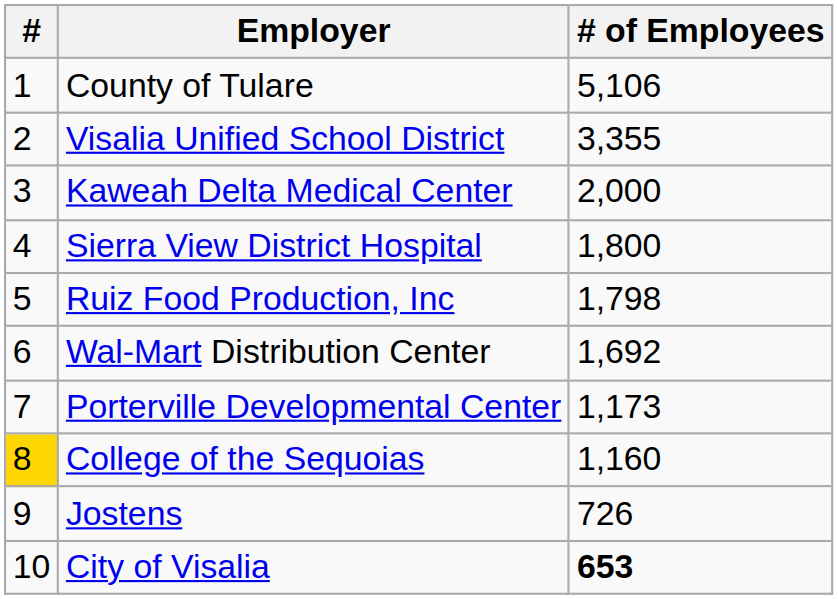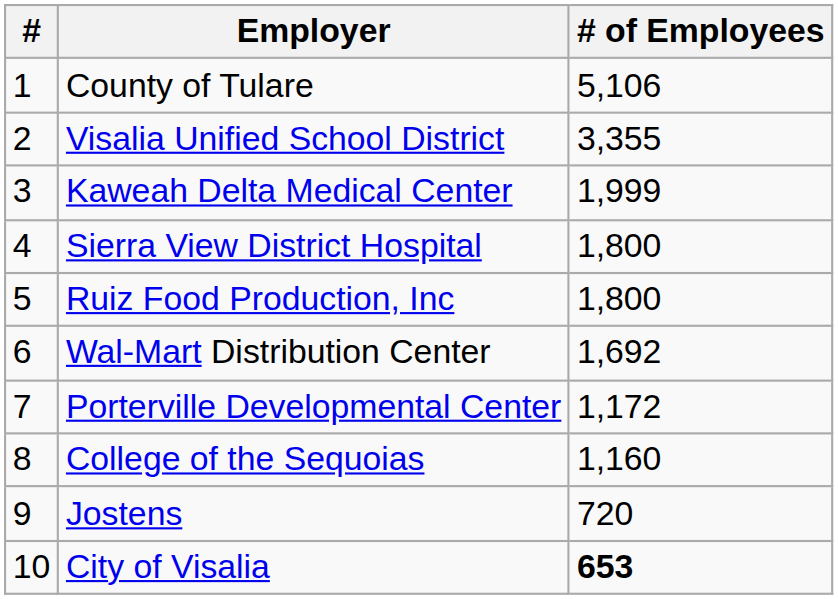Kaweah Delta Medical Center | # of Employees: 2,000 -> 1,999
Ruiz Food Production, Inc | # of Employees: 1,798 -> 1,800
Porterville Developmental Center | # of Employees: 1,173 -> 1,172
College of the Sequoias | #: gold background -> no background
Jostens | # of Employees: 726 -> 720
